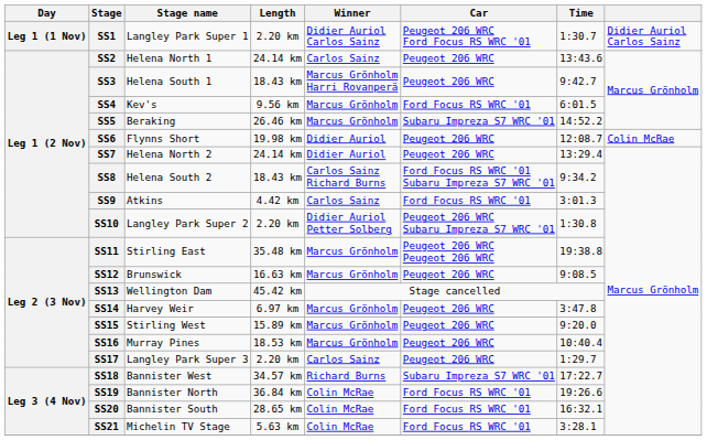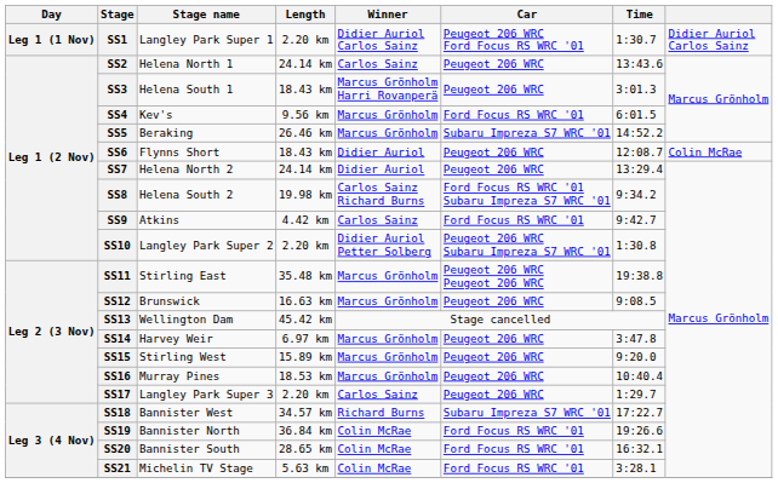SS3 | Time: 9:42.7 -> 3:01.3
SS6 | Length: 19.98 km -> 18.43 km
SS8 | Length: 18.43 km -> 19.98 km
SS9 | Time: 3:01.3 -> 9:42.7
